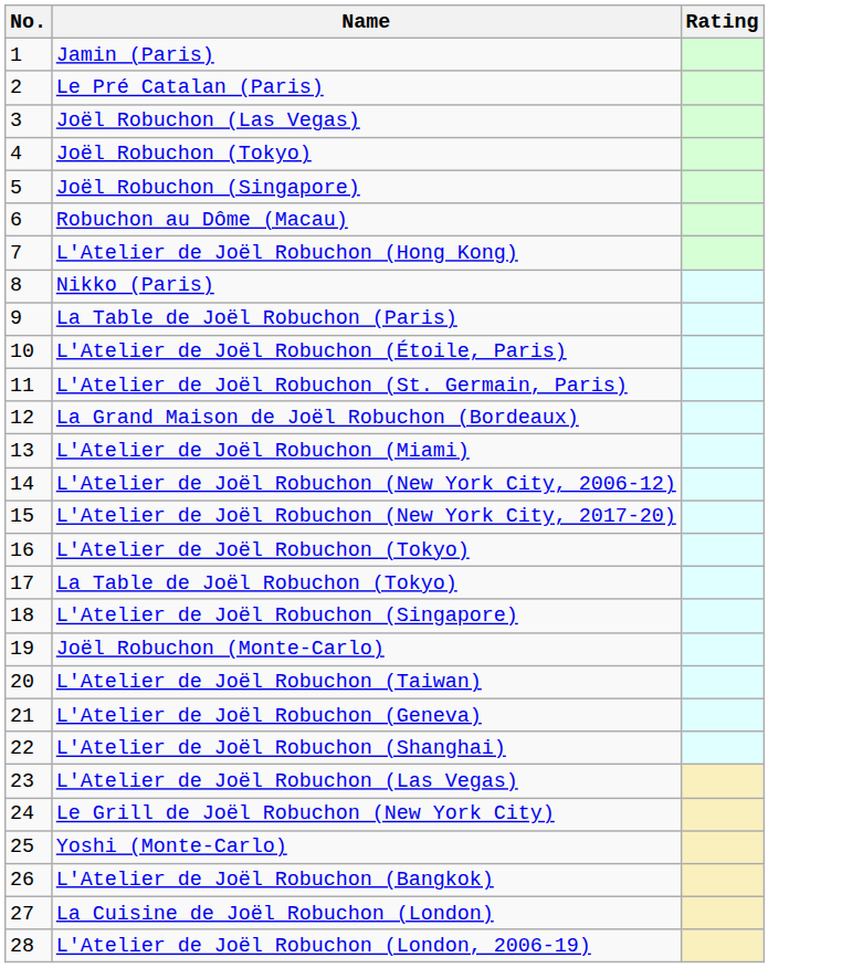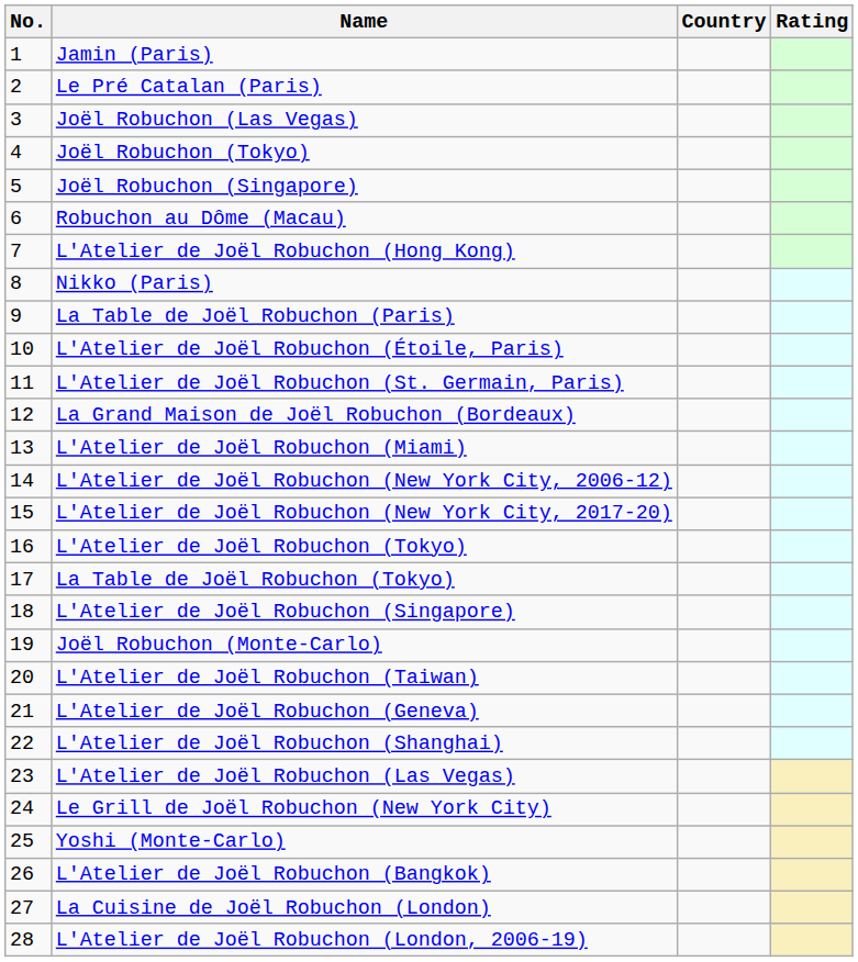+ column: Country
